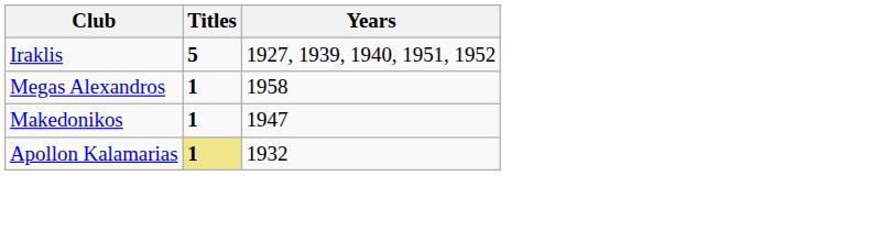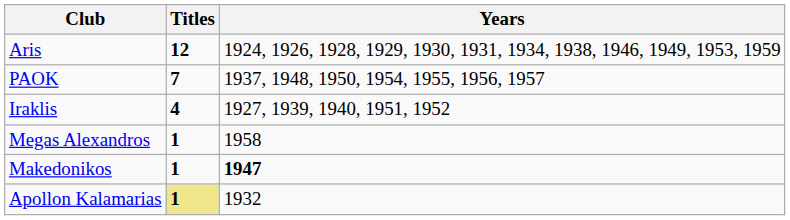+ row: Aris | 12 | 1924, 1926, 1928, 1929, 1930, 1931, 1934, 1938, 1946, 1949, 1953, 1959
+ row: PAOK | 7 | 1937, 1948, 1950, 1954, 1955, 1956, 1957
Iraklis | Titles: 5 -> 4
Makedonikos | Years: normal -> bold
